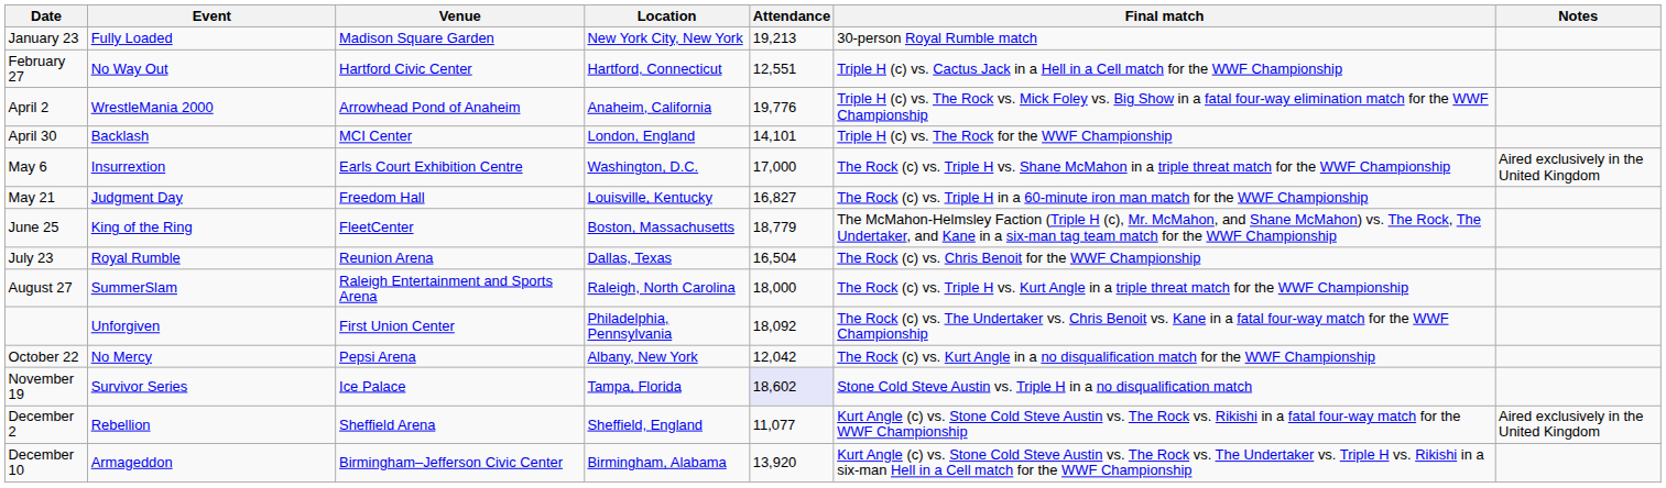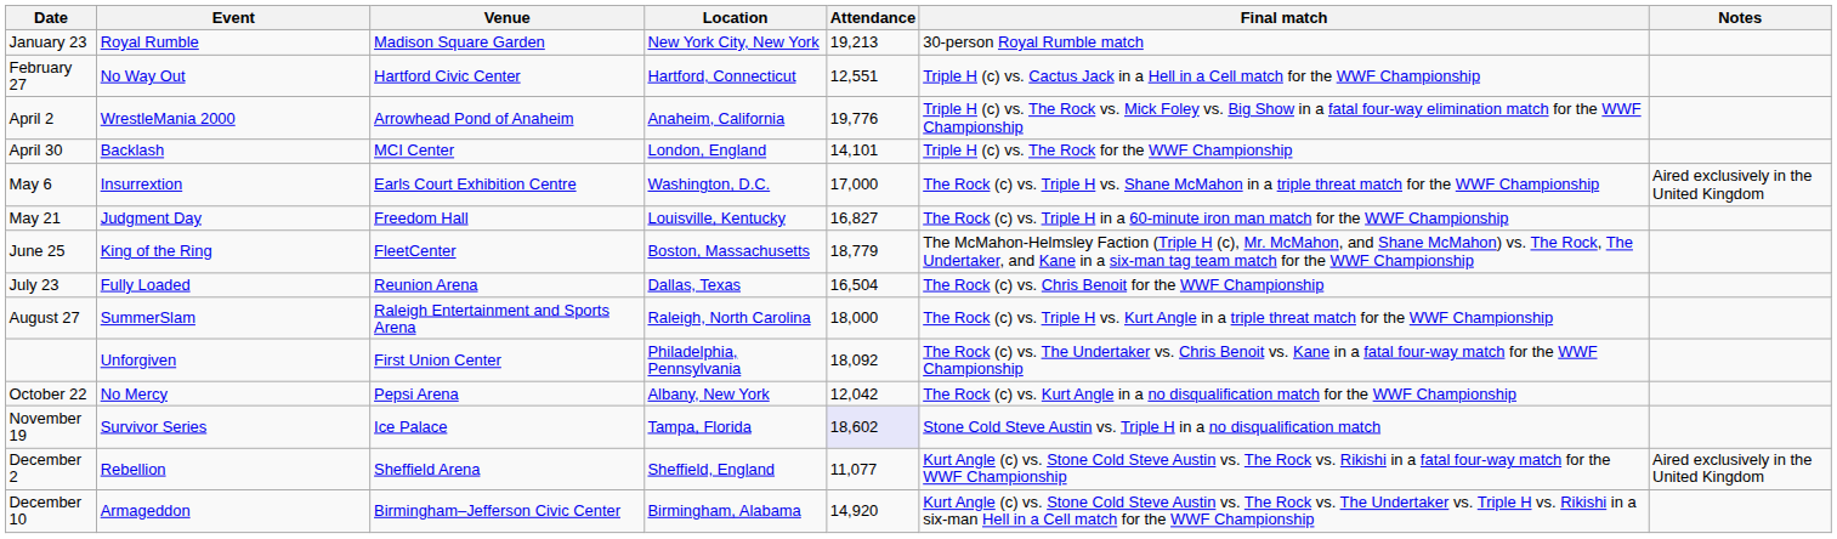January 23 | Event: Fully Loaded -> Royal Rumble
July 23 | Event: Royal Rumble -> Fully Loaded
December 10 | Attendance: 13,920 -> 14,920
